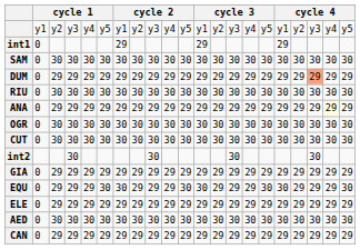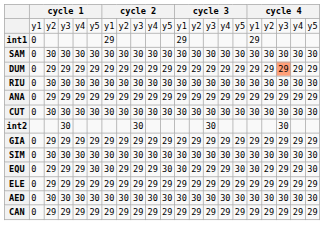ANA | column 20: lightyellow background -> no background
- row: OGR | 0 | 30 | 30 | 30 | 30 | 30 | 30 | 30 | 30 | 30 | 30 | 30 | 30 | 30 | 30 | 30 | 30 | 30 | 30 | 30
+ row: SIM | 0 | 30 | 30 | 30 | 30 | 30 | 30 | 30 | 30 | 30 | 30 | 30 | 30 | 30 | 30 | 30 | 30 | 30 | 30 | 30
